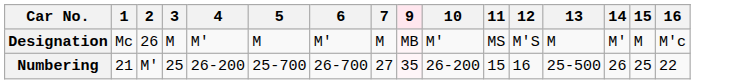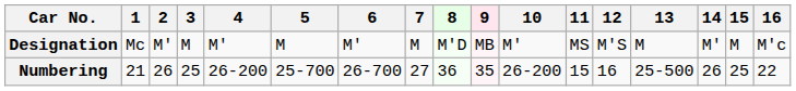+ column: 8 | M'D | 36
Designation | 2: 26 -> M'
Numbering | 2: M' -> 26
